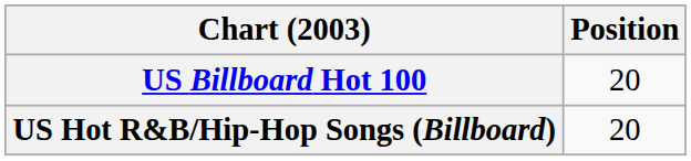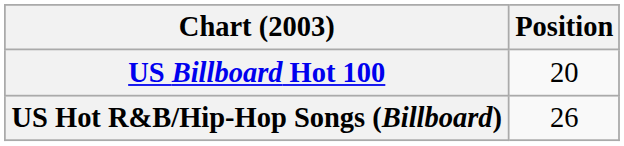US Hot R&B/Hip-Hop Songs (Billboard) | Position: 20 -> 26
